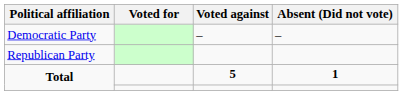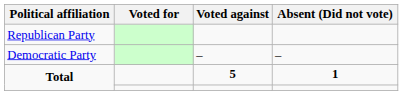rows swapped: Democratic Party <-> Republican Party
